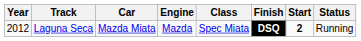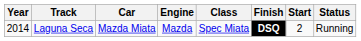Laguna Seca | Year: 2012 -> 2014
Laguna Seca | Start: bold -> normal
